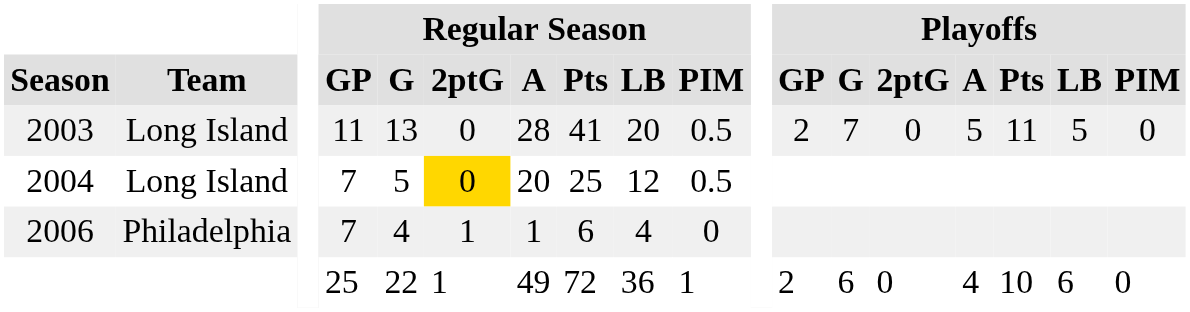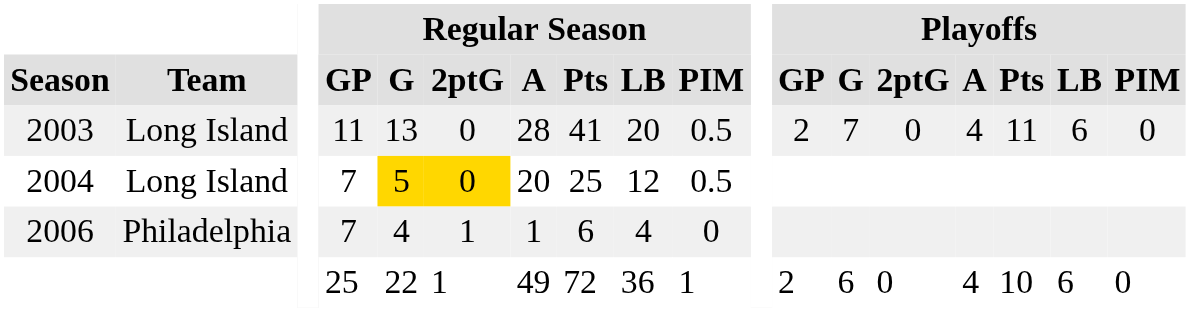2003 | Playoffs / A: 5 -> 4
2003 | Playoffs / LB: 5 -> 6
2004 | Regular Season / G: no background -> gold background
